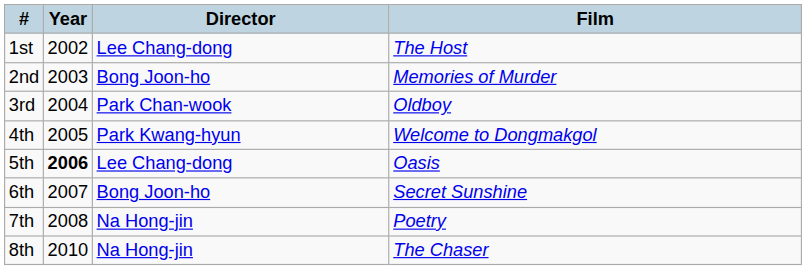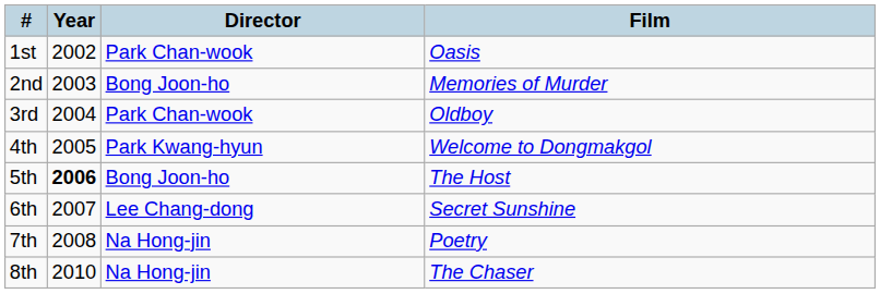1st | Director: Lee Chang-dong -> Park Chan-wook
1st | Film: The Host -> Oasis
5th | Director: Lee Chang-dong -> Bong Joon-ho
5th | Film: Oasis -> The Host
6th | Director: Bong Joon-ho -> Lee Chang-dong
